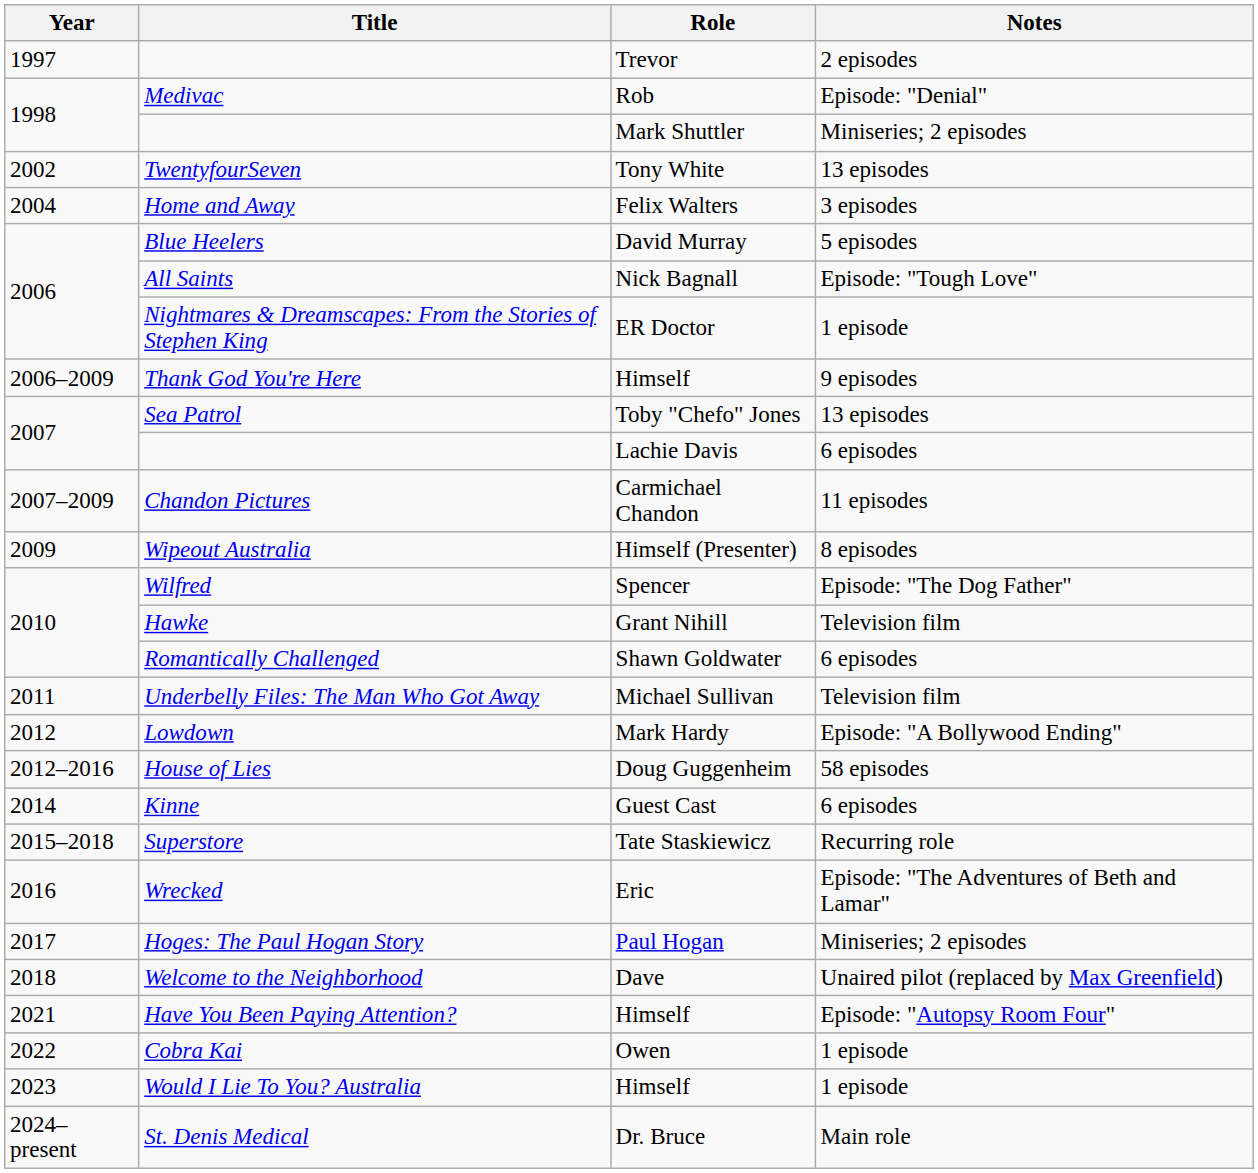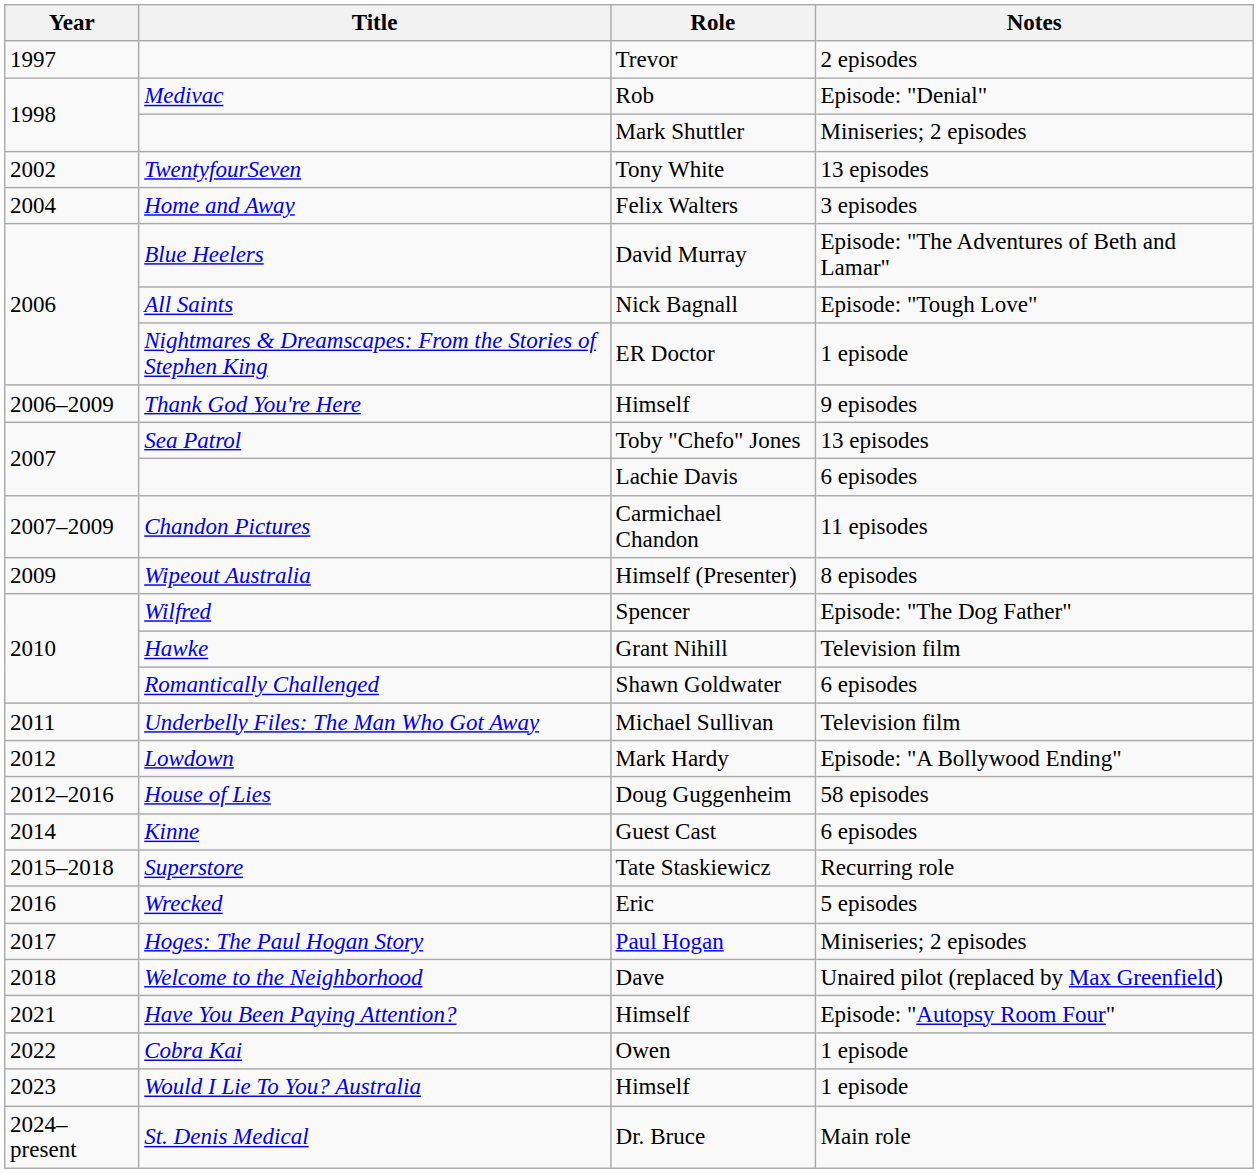Blue Heelers | Notes: 5 episodes -> Episode: "The Adventures of Beth and Lamar"
Wrecked | Notes: Episode: "The Adventures of Beth and Lamar" -> 5 episodes
